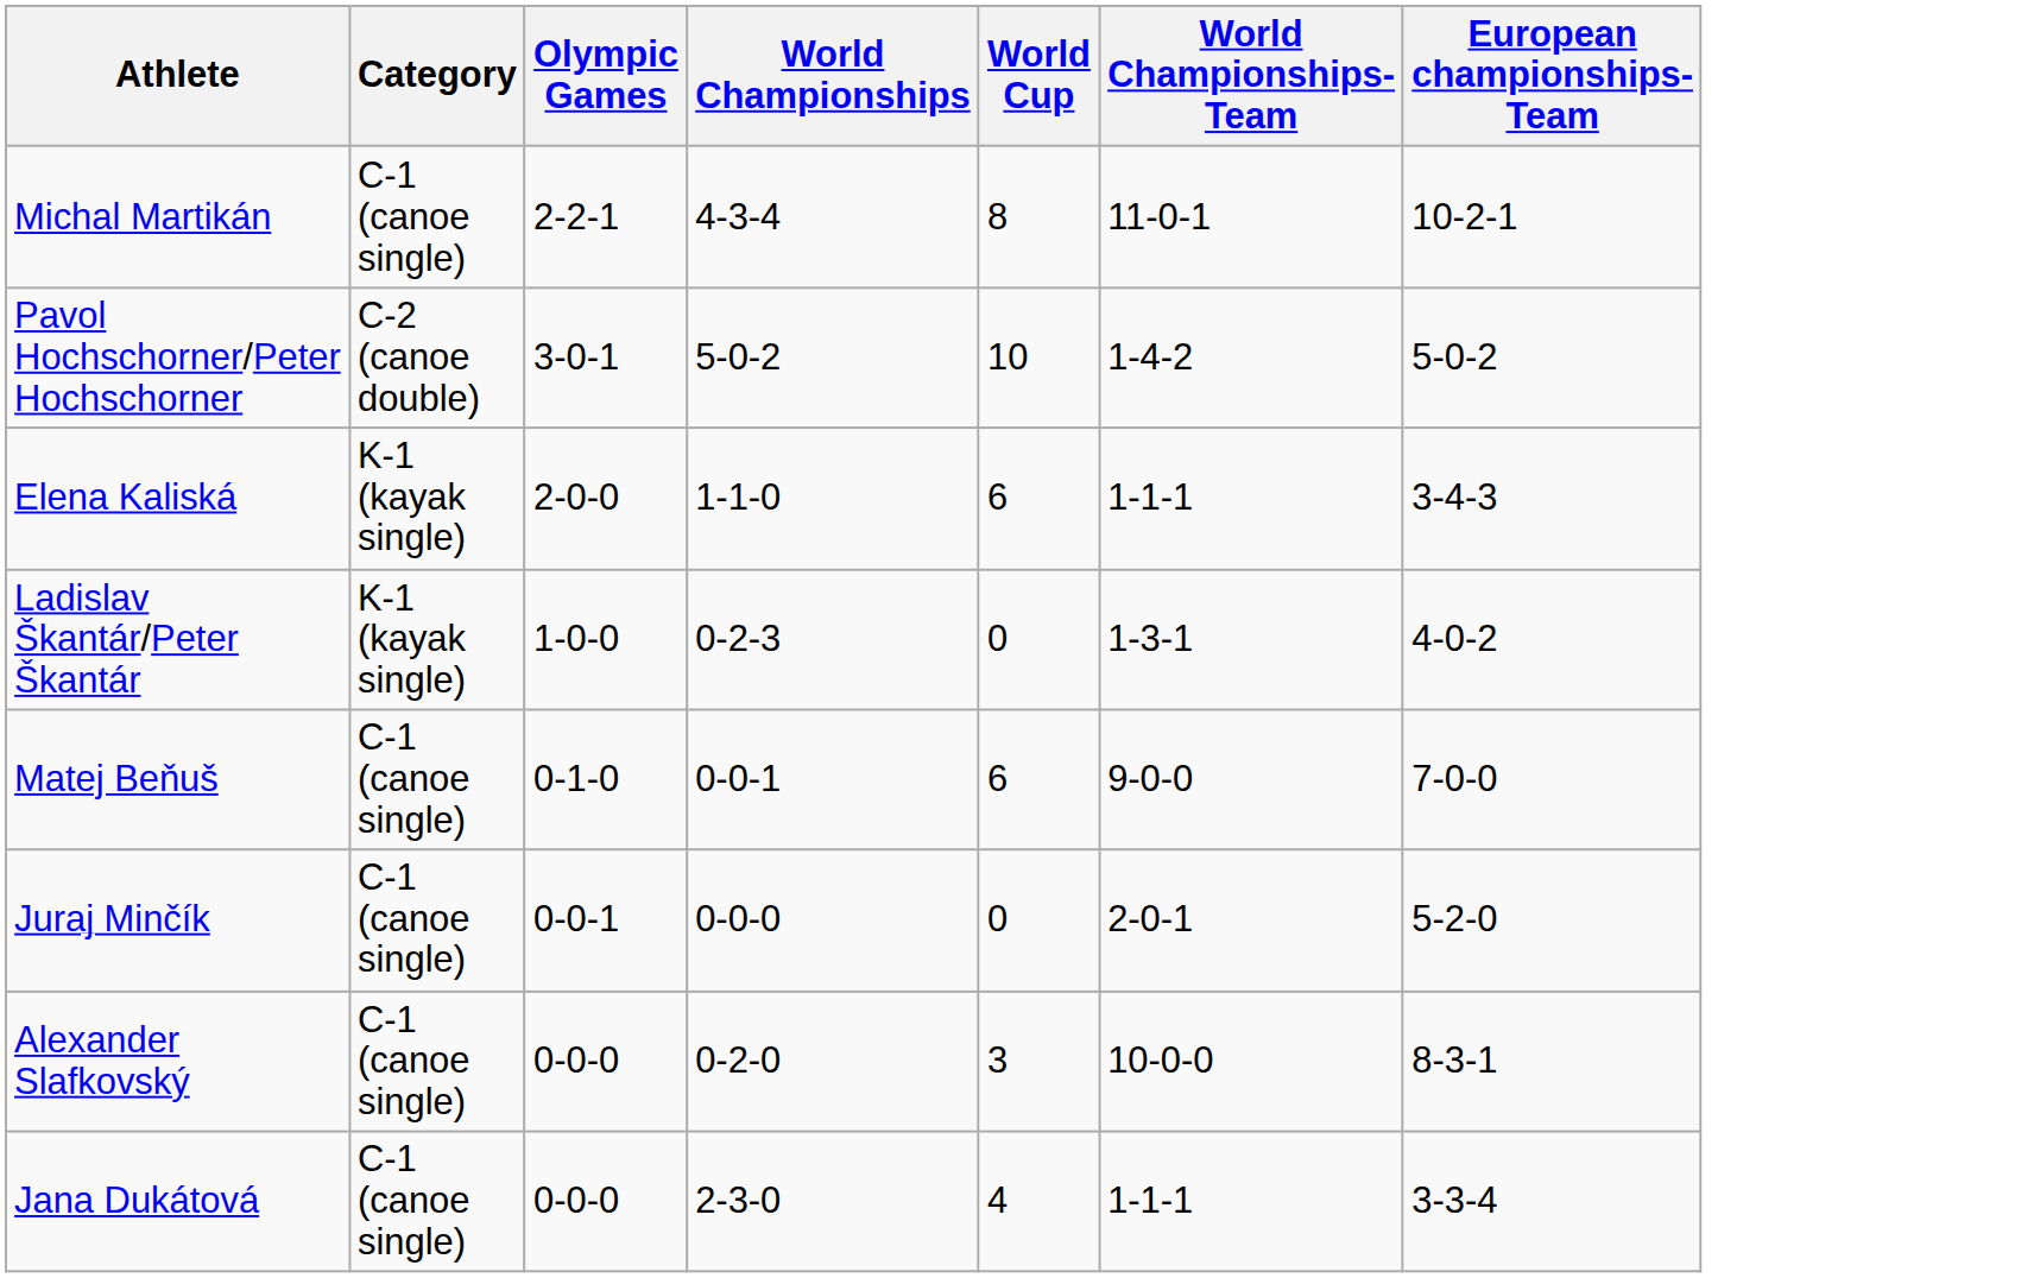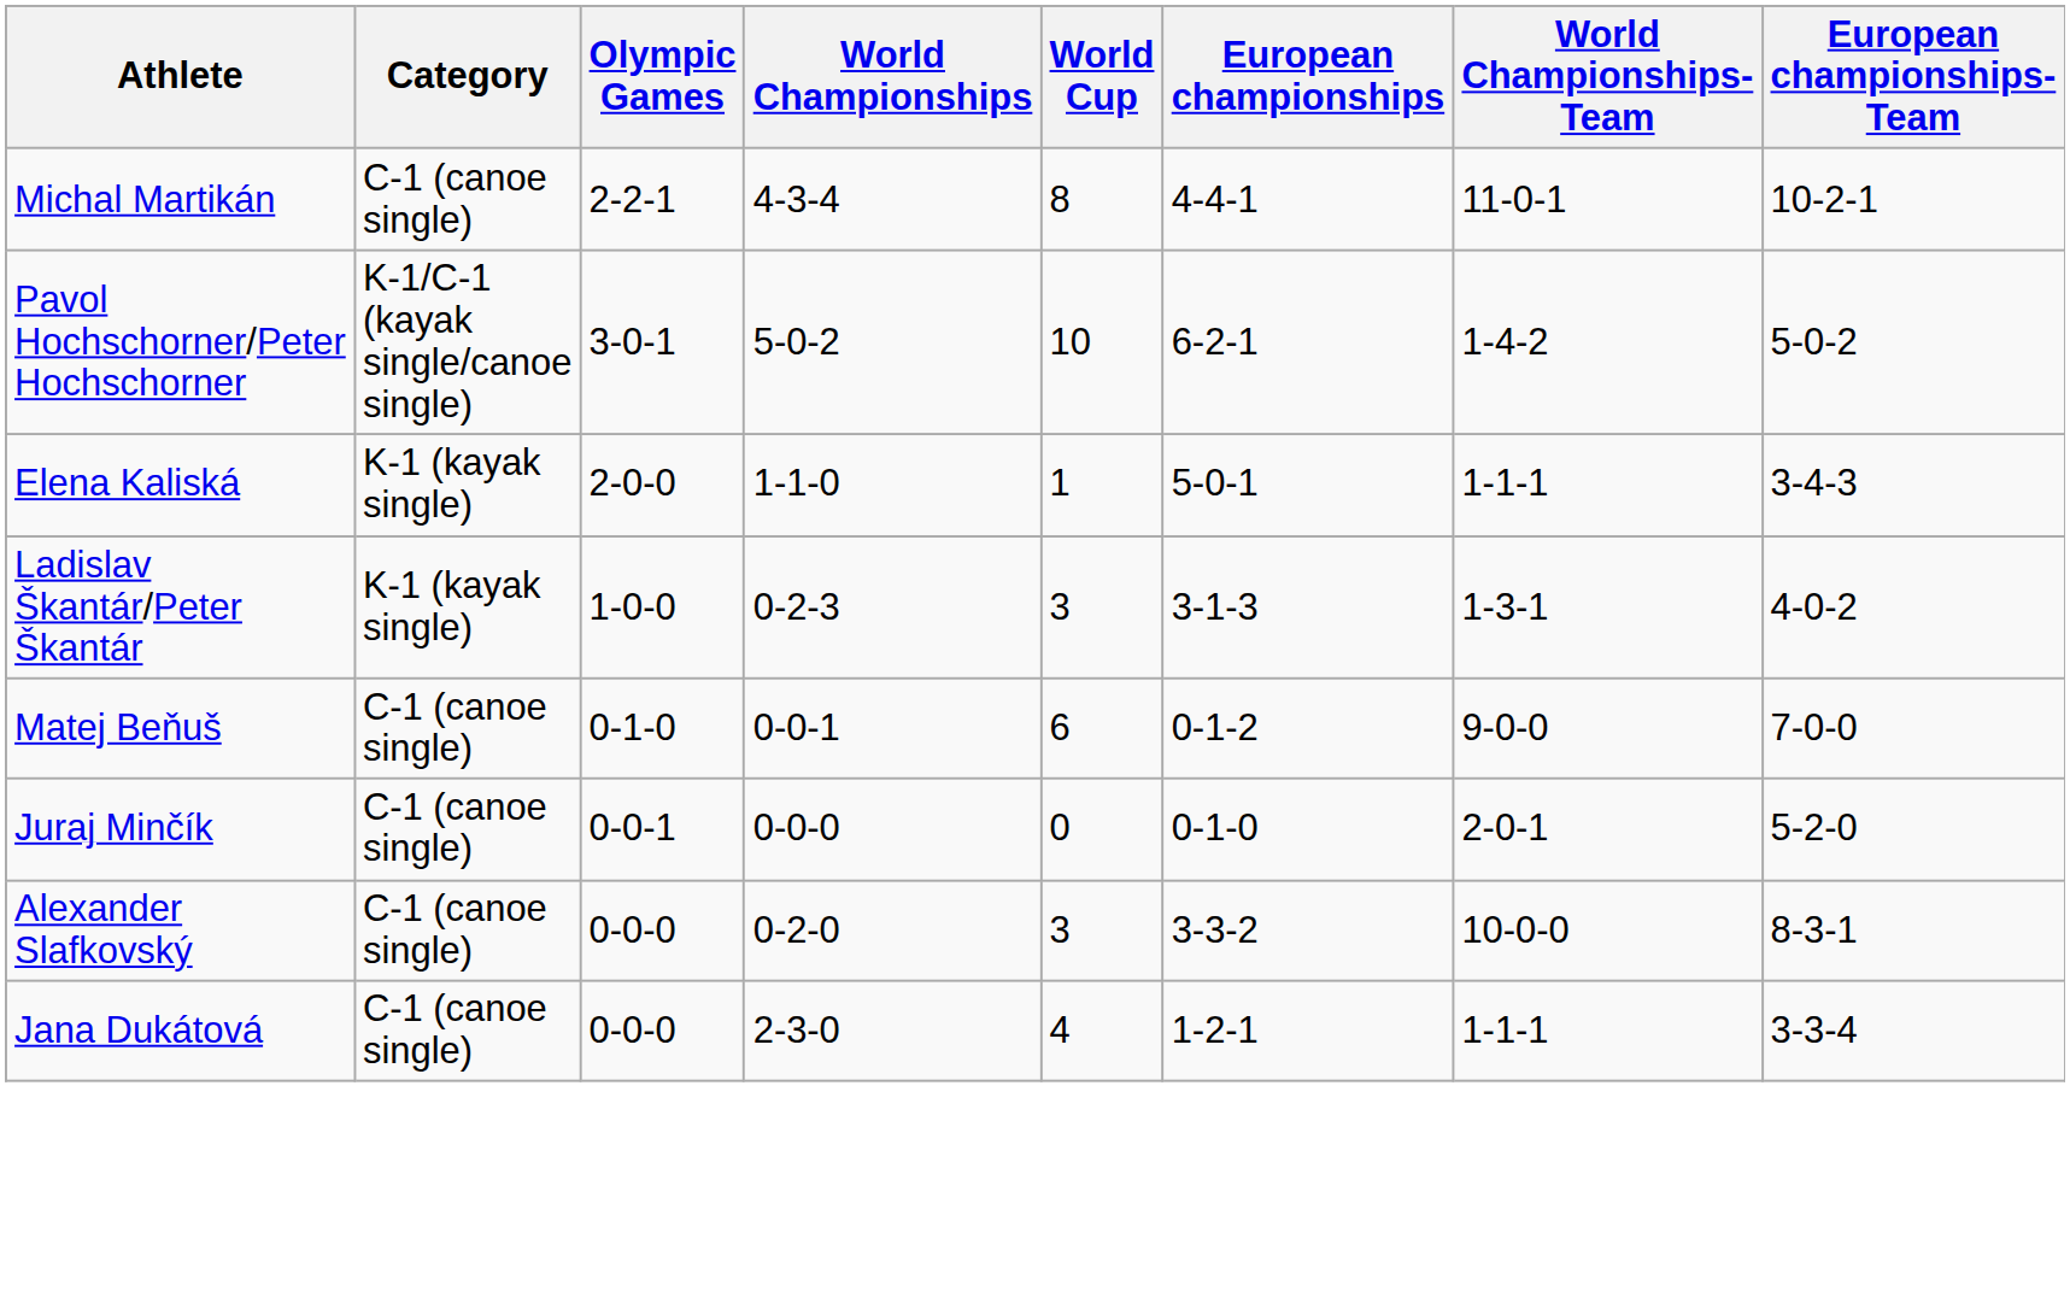+ column: European championships | 4-4-1 | 6-2-1 | 5-0-1 | 3-1-3 | 0-1-2 | 0-1-0 | 3-3-2 | 1-2-1
Pavol Hochschorner/Peter Hochschorner | Category: C-2 (canoe double) -> K-1/C-1 (kayak single/canoe single)
Elena Kaliská | World Cup: 6 -> 1
Ladislav Škantár/Peter Škantár | World Cup: 0 -> 3
